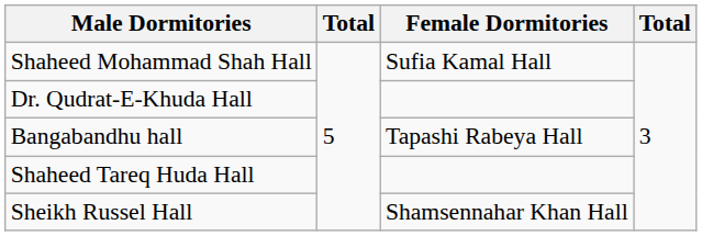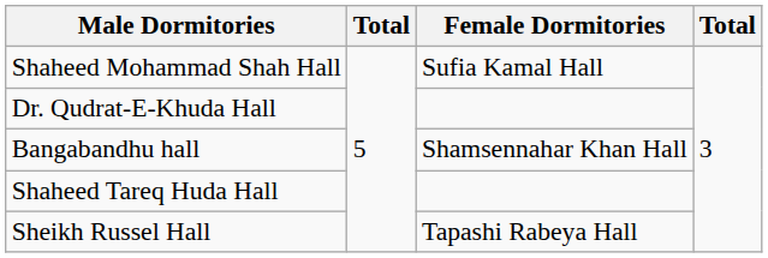Bangabandhu hall | Female Dormitories: Tapashi Rabeya Hall -> Shamsennahar Khan Hall
Sheikh Russel Hall | Female Dormitories: Shamsennahar Khan Hall -> Tapashi Rabeya Hall
